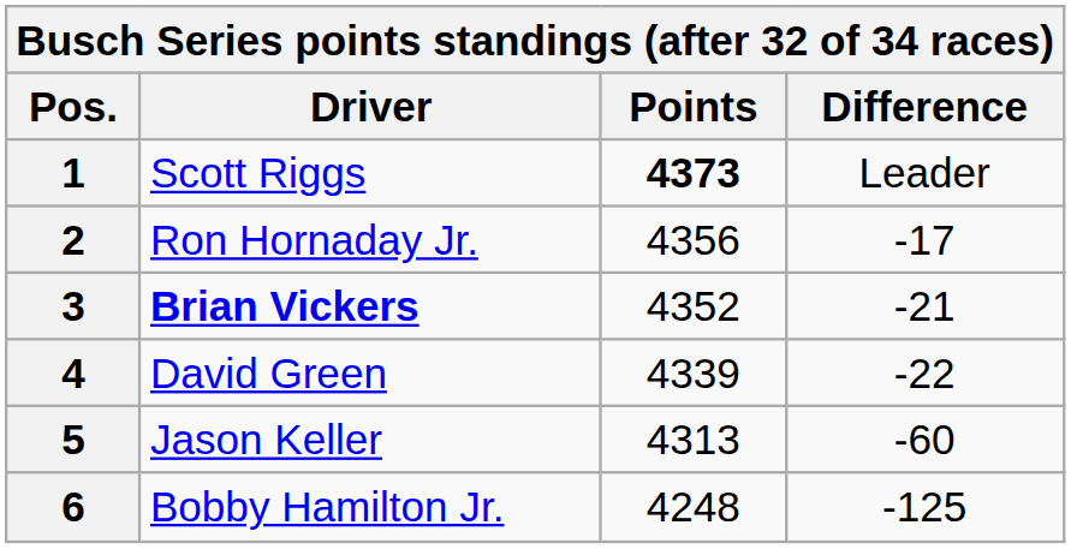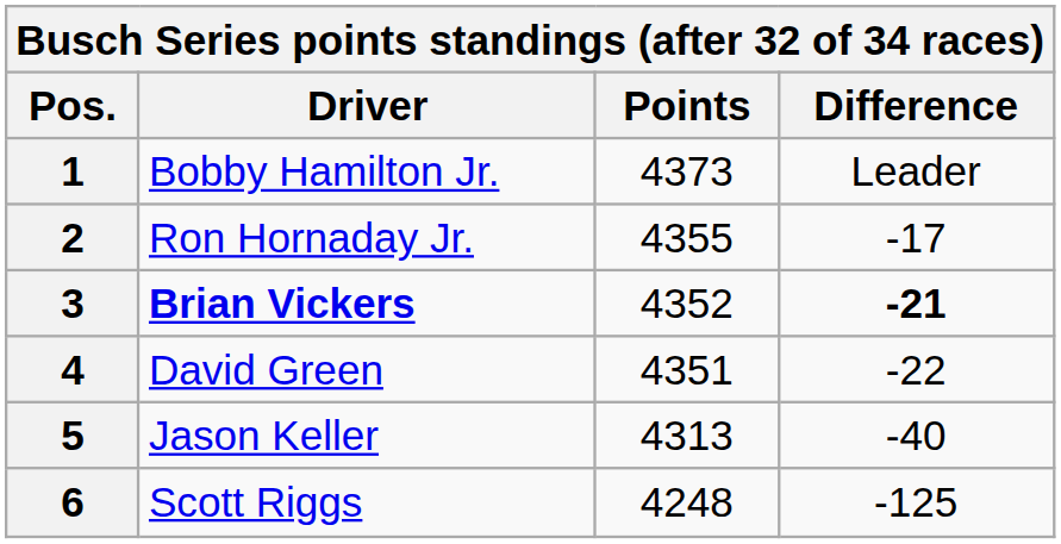1 | Driver: Scott Riggs -> Bobby Hamilton Jr.
1 | Points: bold -> normal
2 | Points: 4356 -> 4355
3 | Difference: normal -> bold
4 | Points: 4339 -> 4351
5 | Difference: -60 -> -40
6 | Driver: Bobby Hamilton Jr. -> Scott Riggs
